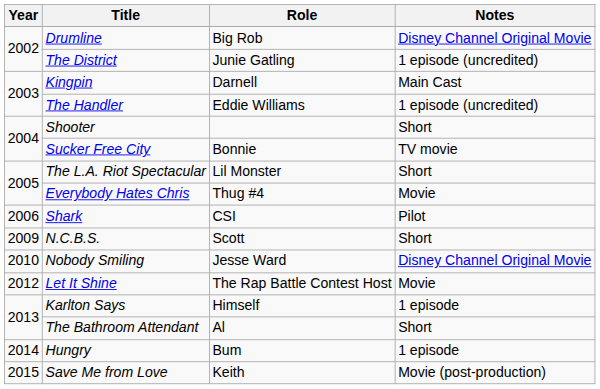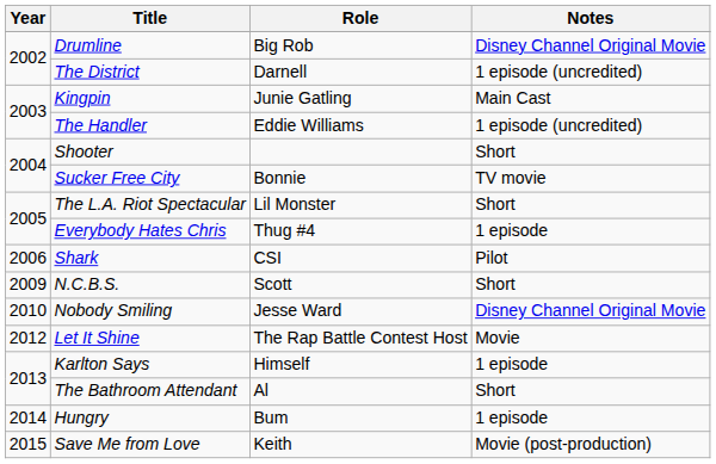The District | Role: Junie Gatling -> Darnell
Kingpin | Role: Darnell -> Junie Gatling
Everybody Hates Chris | Notes: Movie -> 1 episode
